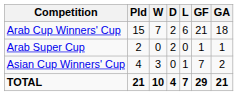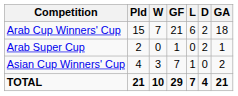columns swapped: D <-> GF
